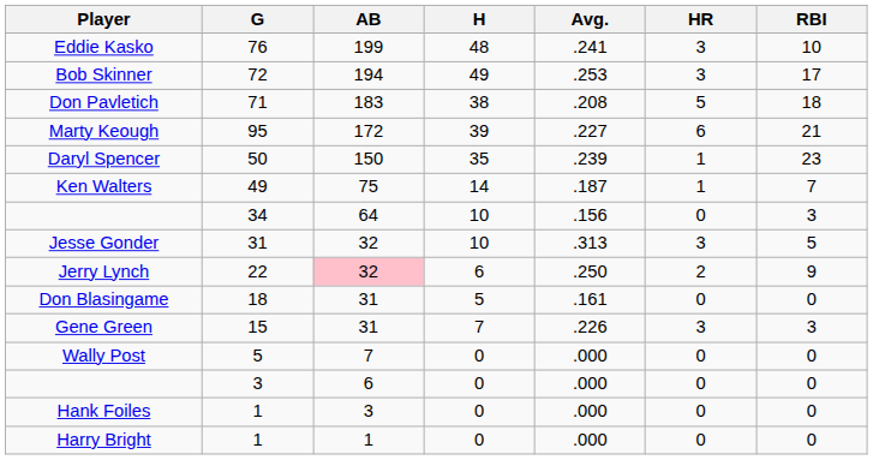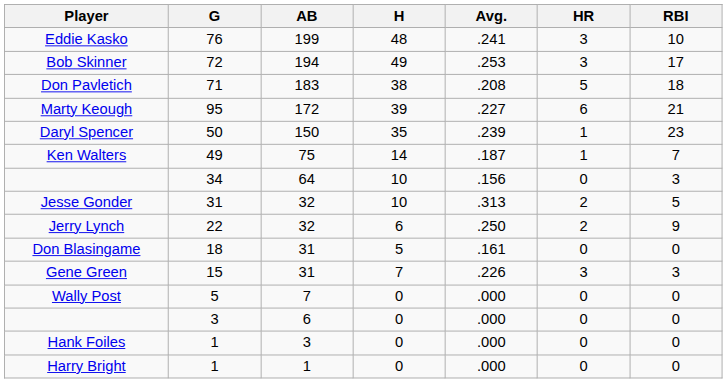Jesse Gonder | HR: 3 -> 2
Jerry Lynch | AB: pink background -> no background
